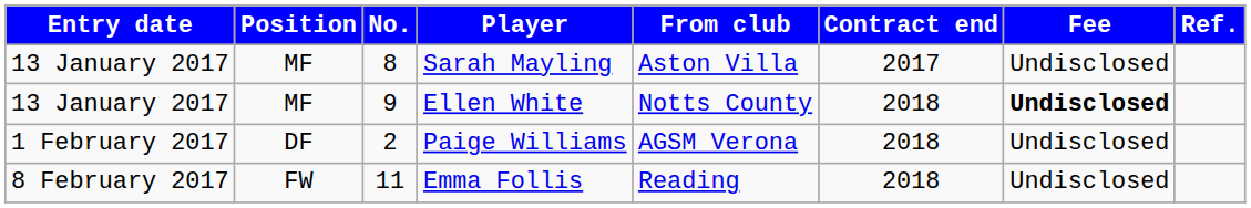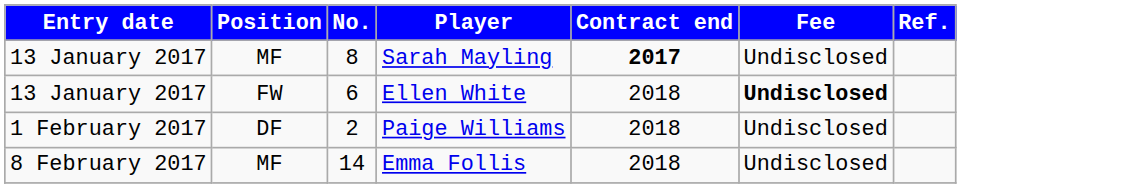- column: From club | Aston Villa | Notts County | AGSM Verona | Reading
Sarah Mayling | Contract end: normal -> bold
Ellen White | Position: MF -> FW
Ellen White | No.: 9 -> 6
Emma Follis | Position: FW -> MF
Emma Follis | No.: 11 -> 14
